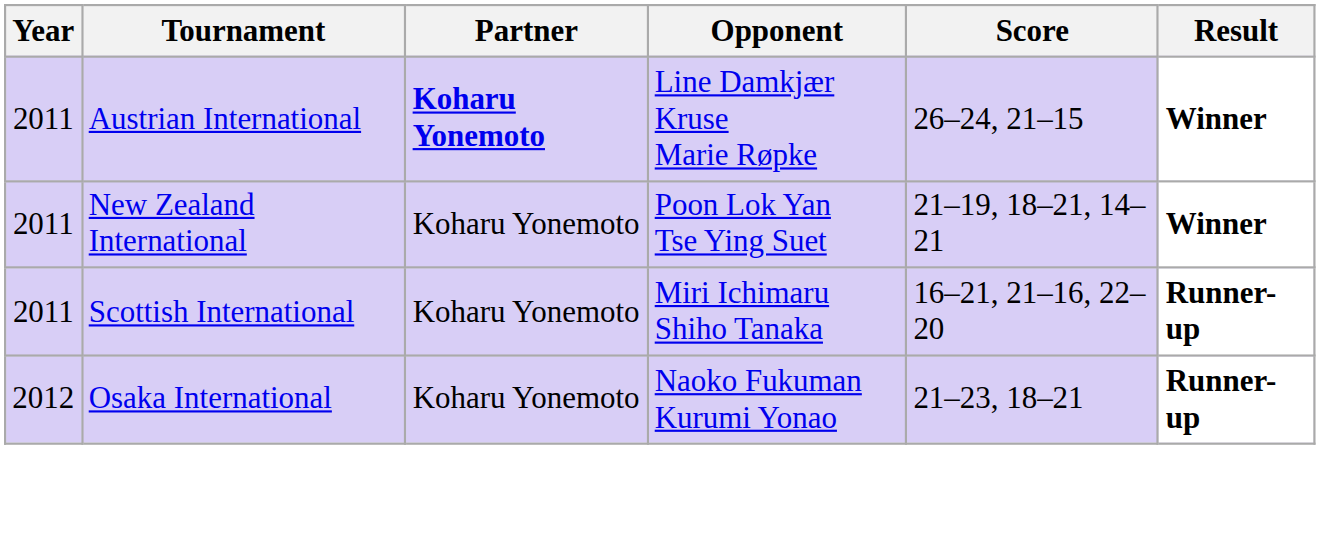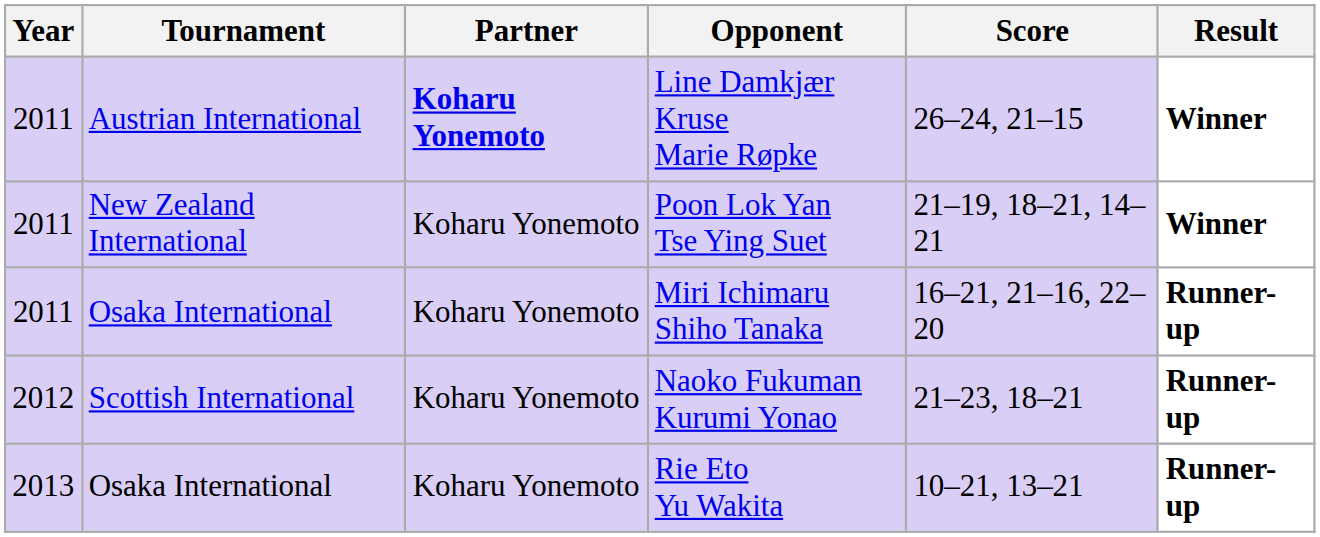Miri Ichimaru Shiho Tanaka | Tournament: Scottish International -> Osaka International
Naoko Fukuman Kurumi Yonao | Tournament: Osaka International -> Scottish International
+ row: 2013 | Osaka International | Koharu Yonemoto | Rie Eto Yu Wakita | 10–21, 13–21 | Runner-up
